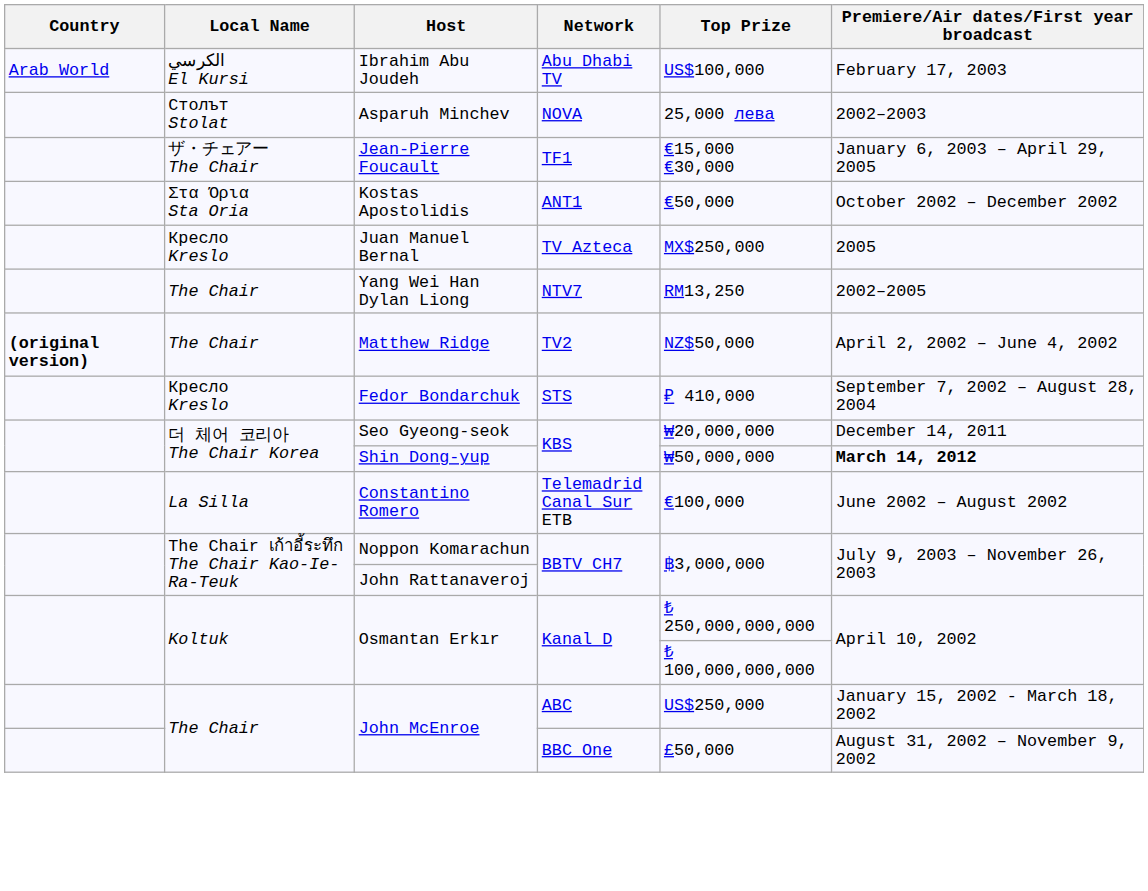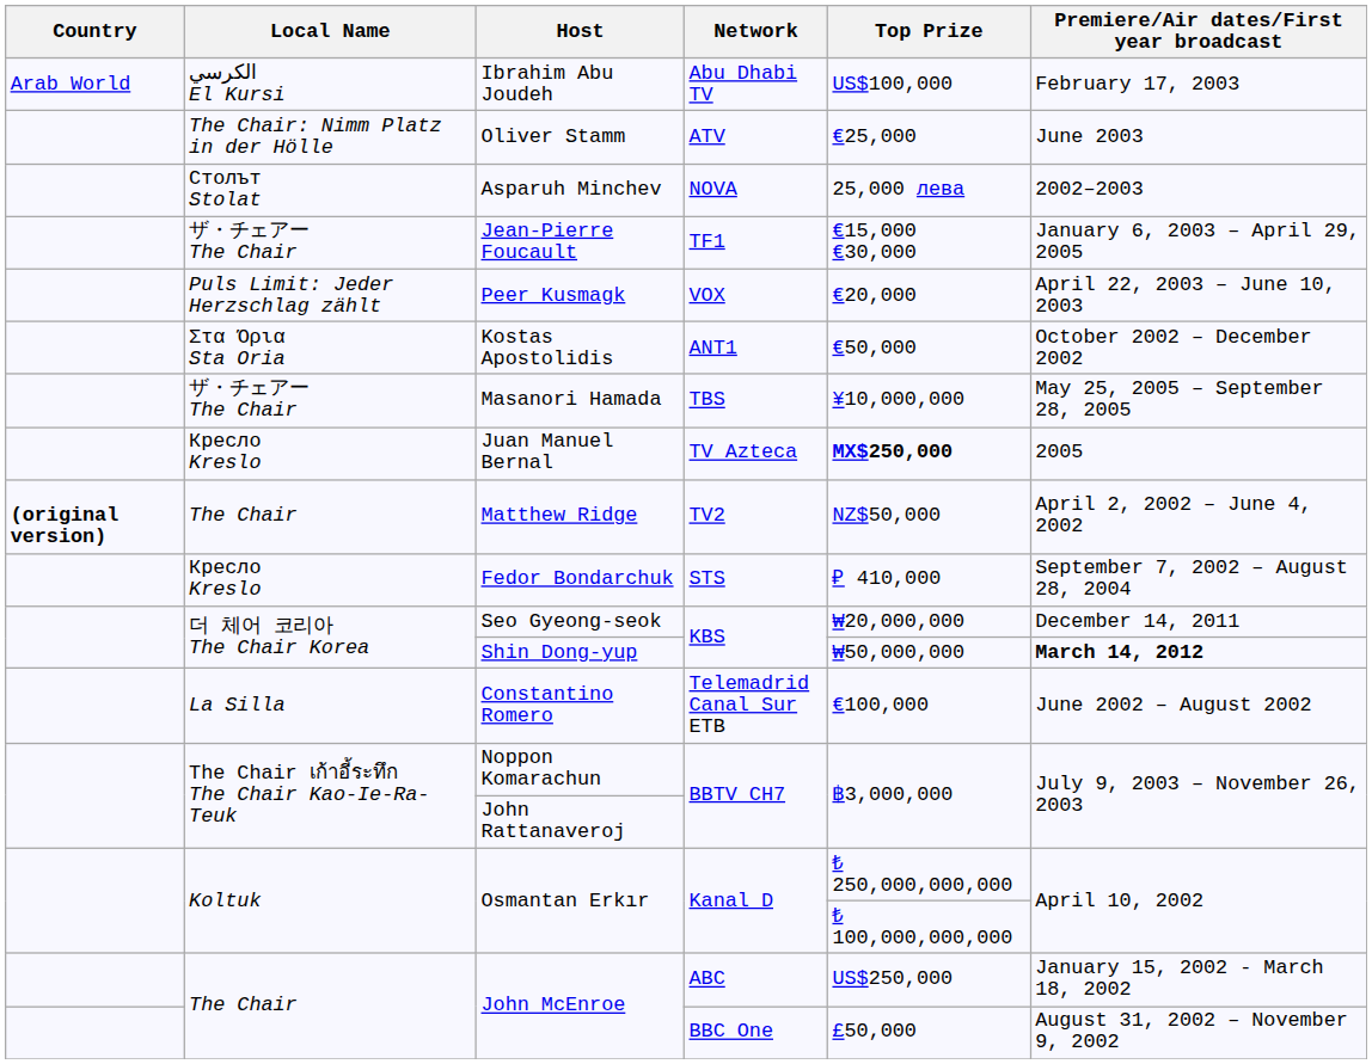+ row: The Chair: Nimm Platz in der Hölle | Oliver Stamm | ATV | €25,000 | June 2003
+ row: Puls Limit: Jeder Herzschlag zählt | Peer Kusmagk | VOX | €20,000 | April 22, 2003 – June 10, 2003
+ row: ザ・チェアー The Chair | Masanori Hamada | TBS | ¥10,000,000 | May 25, 2005 – September 28, 2005
Juan Manuel Bernal | Top Prize: normal -> bold
- row: The Chair | Yang Wei Han Dylan Liong | NTV7 | RM13,250 | 2002–2005
